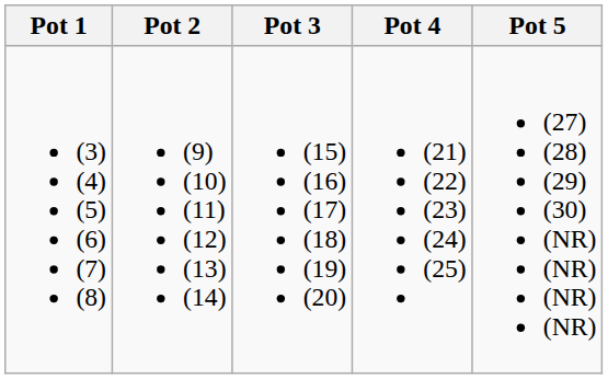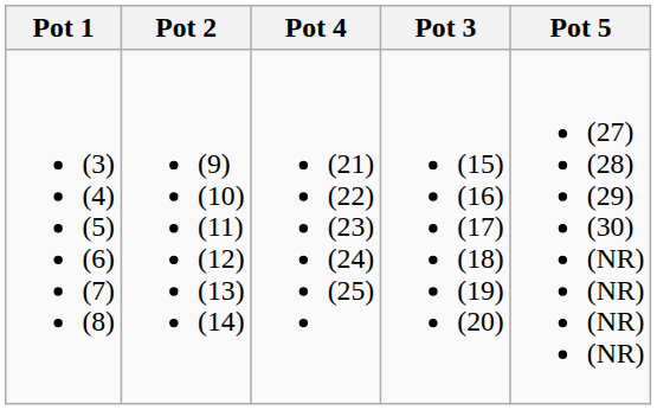columns swapped: Pot 3 <-> Pot 4
